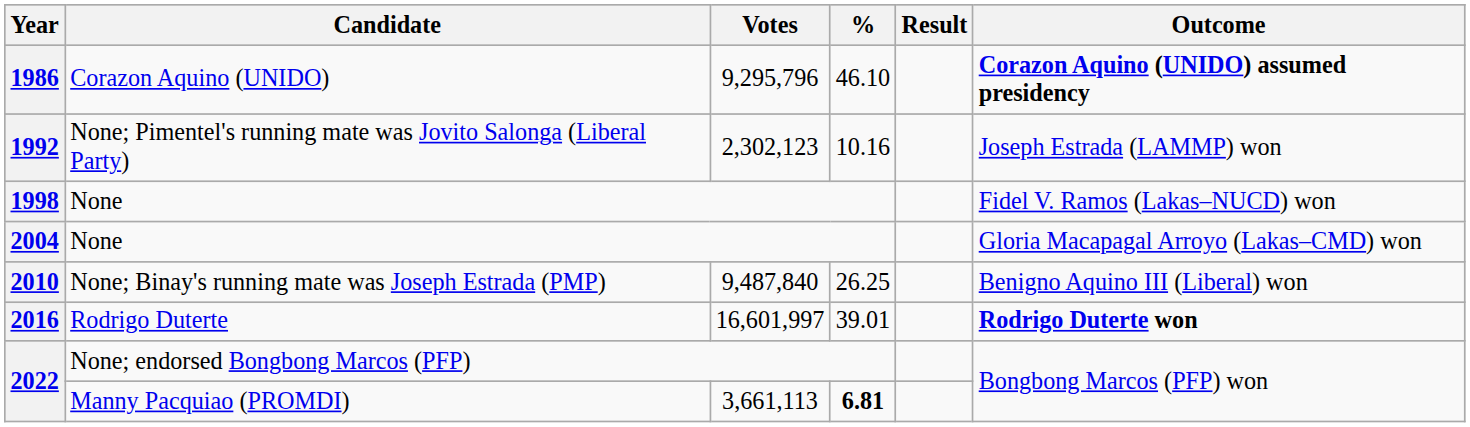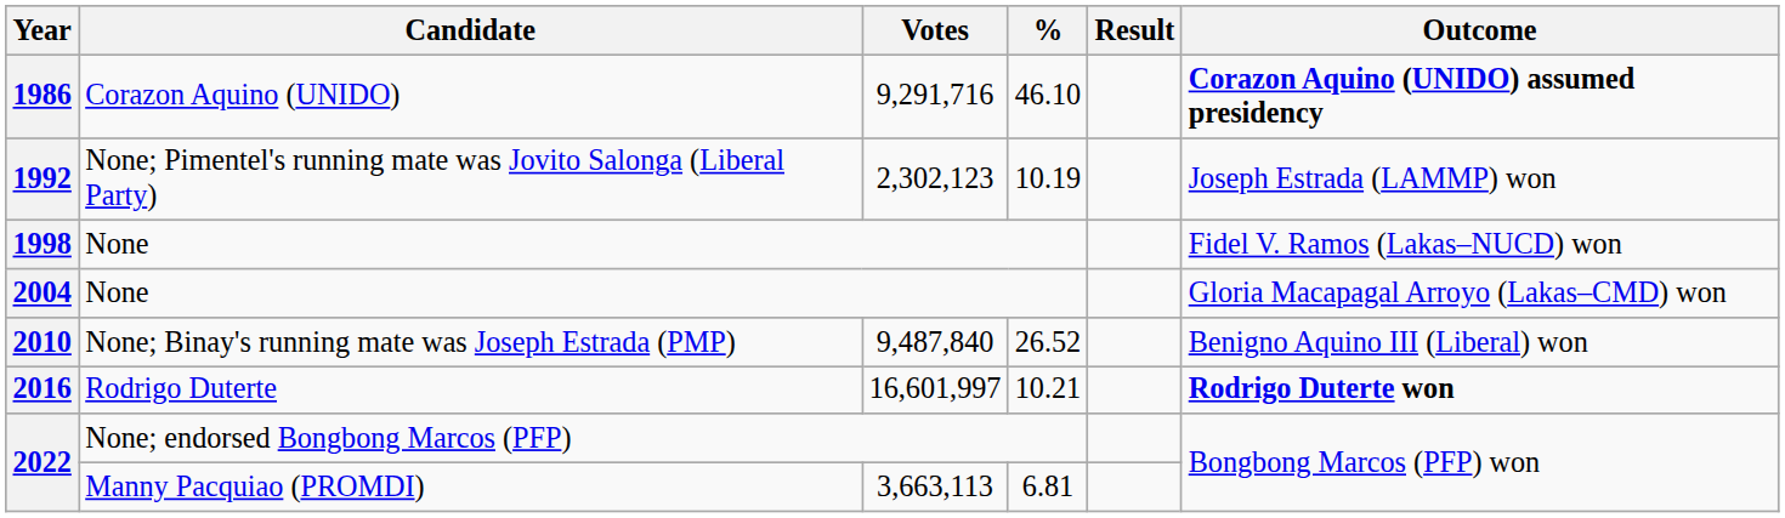1986 | Votes: 9,295,796 -> 9,291,716
1992 | %: 10.16 -> 10.19
2010 | %: 26.25 -> 26.52
2016 | %: 39.01 -> 10.21
2022 / Manny Pacquiao (PROMDI) | Votes: 3,661,113 -> 3,663,113
2022 / Manny Pacquiao (PROMDI) | %: bold -> normal
